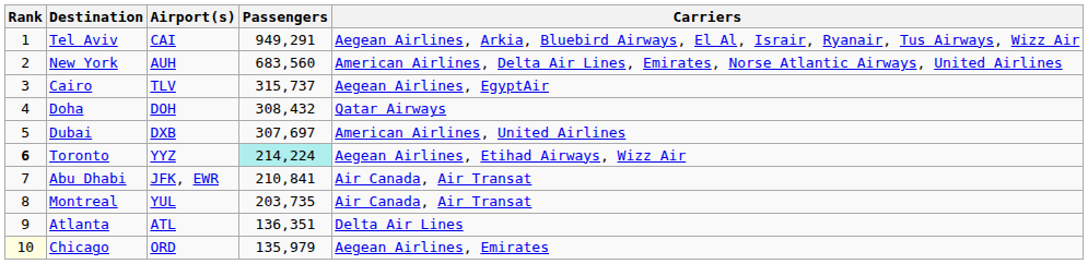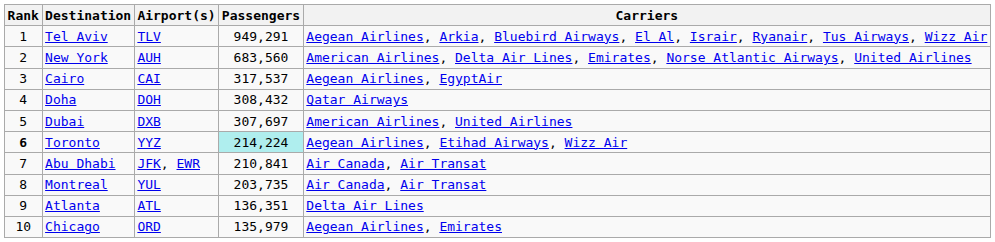Tel Aviv | Airport(s): CAI -> TLV
Cairo | Airport(s): TLV -> CAI
Cairo | Passengers: 315,737 -> 317,537
Chicago | Rank: lightyellow background -> no background
